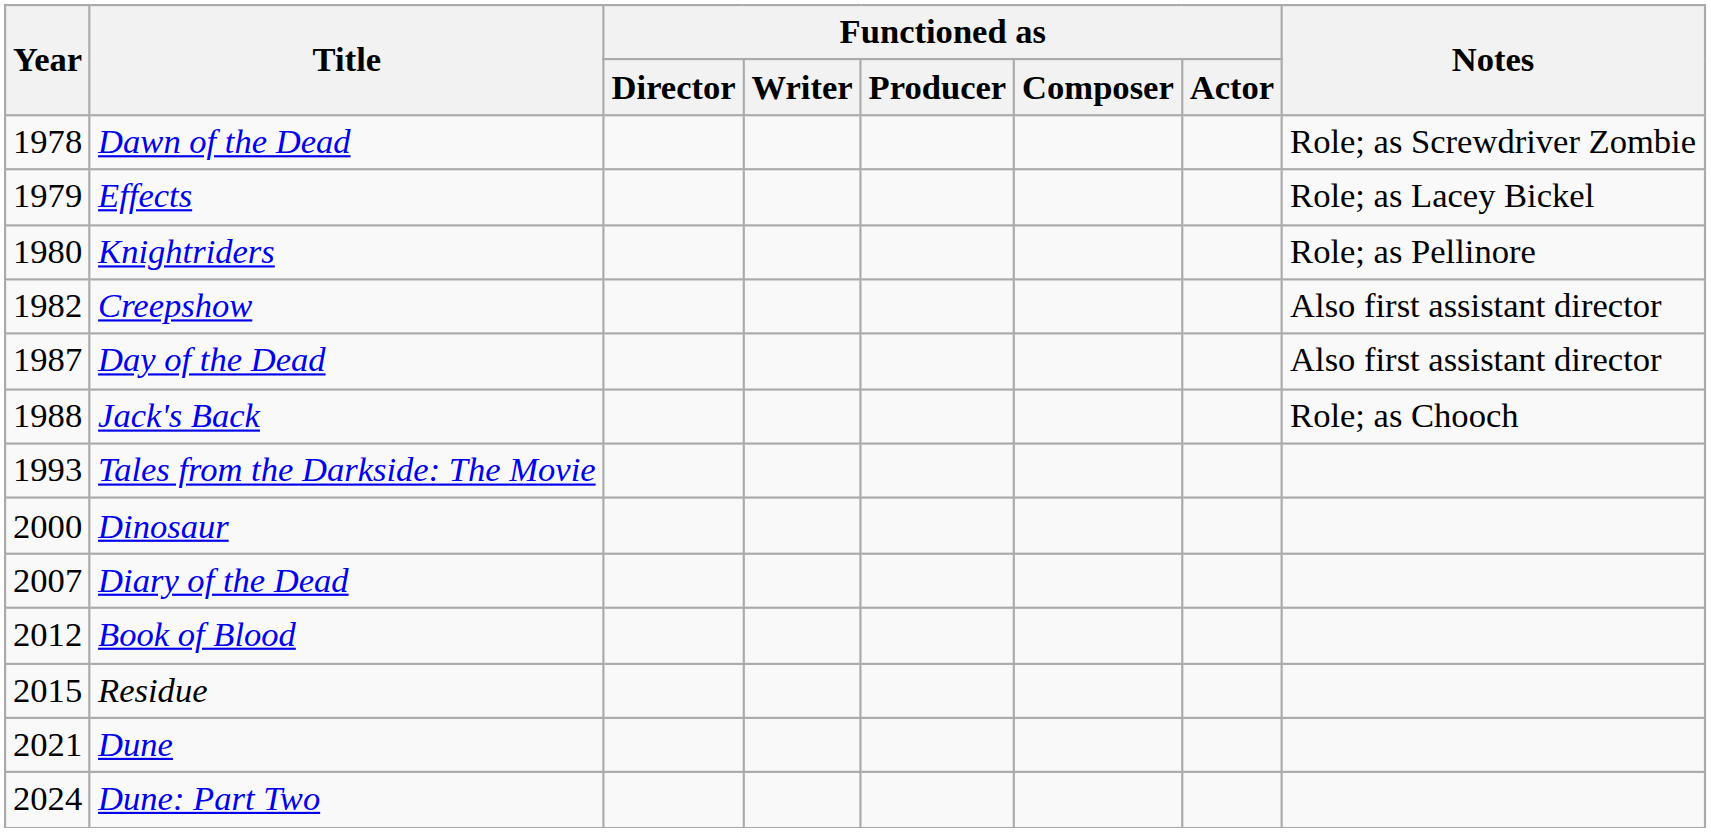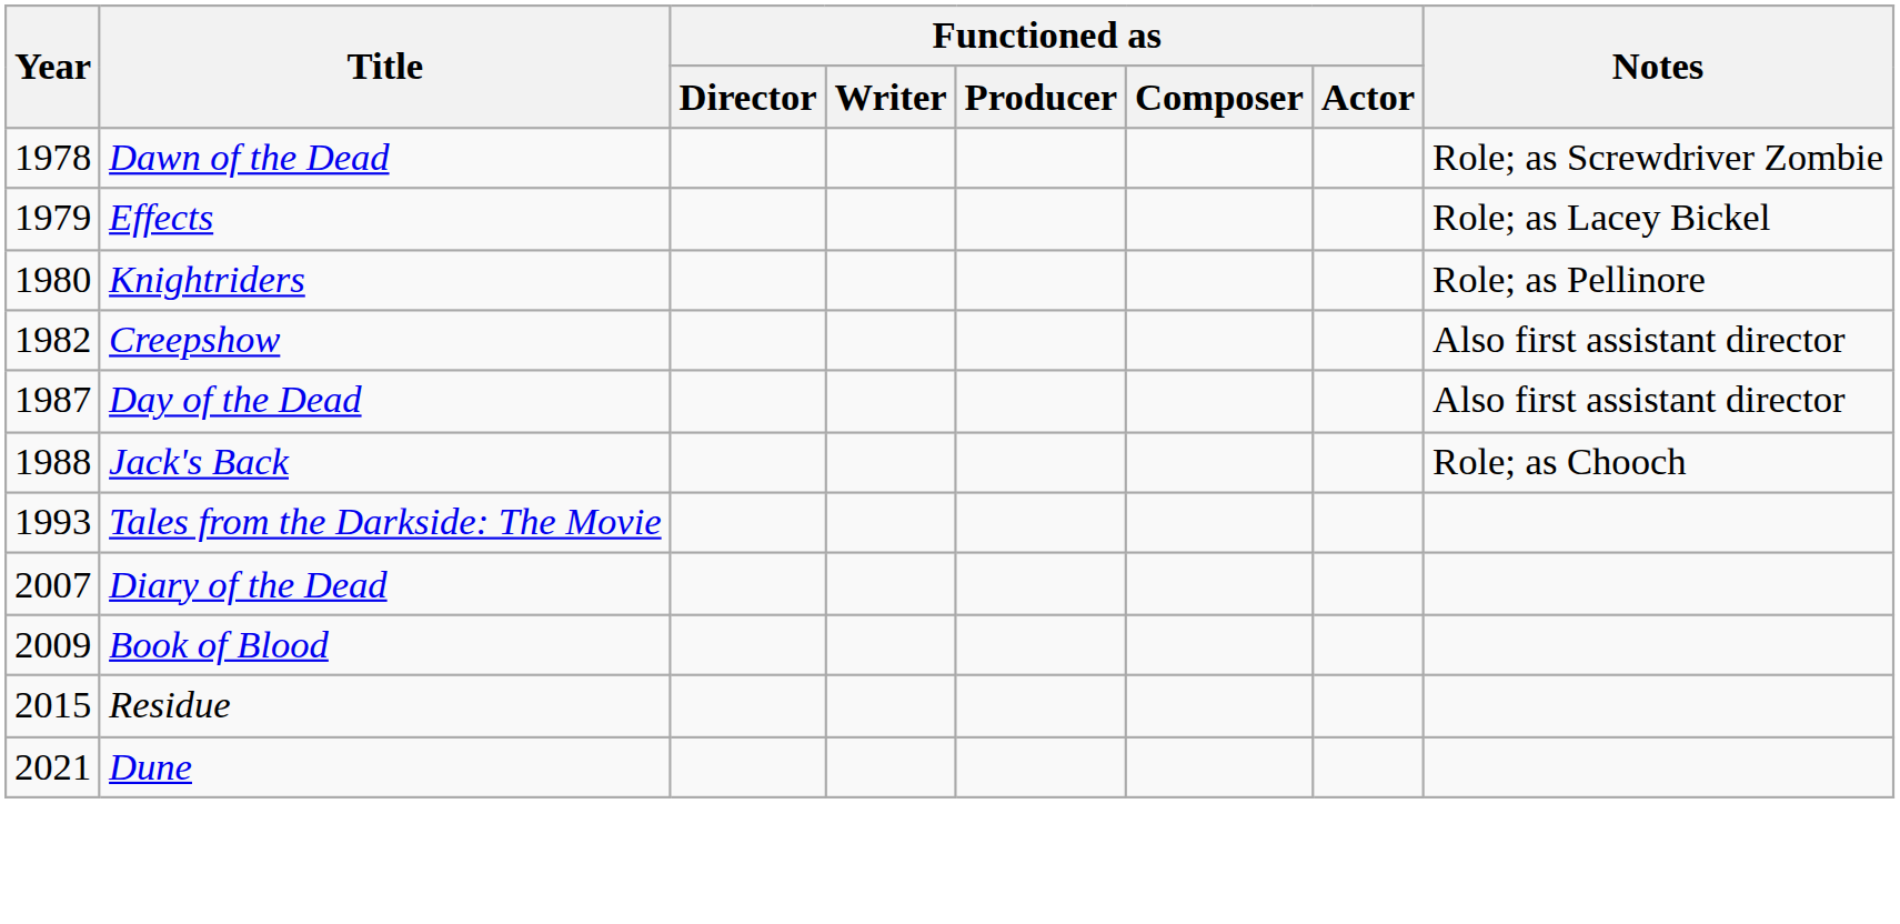- row: 2000 | Dinosaur
Book of Blood | Year: 2012 -> 2009
- row: 2024 | Dune: Part Two
